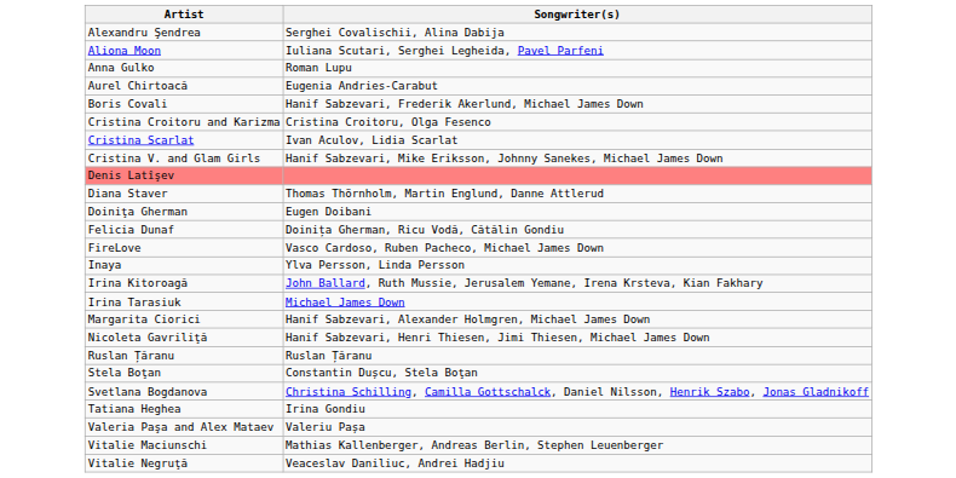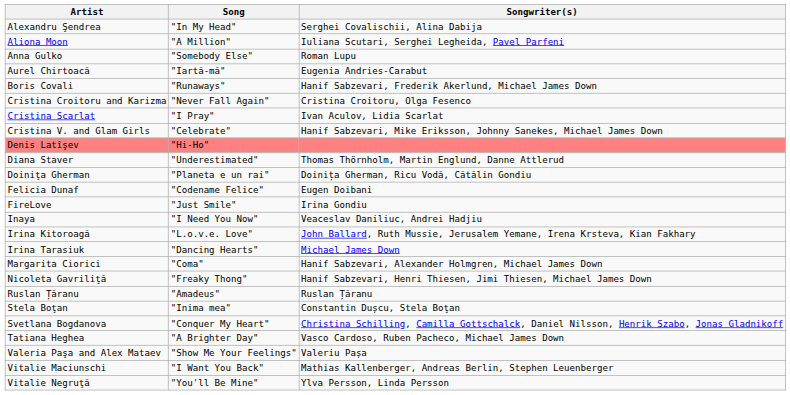+ column: Song | "In My Head" | "A Million" | "Somebody Else" | "Iartă-mă" | "Runaways" | "Never Fall Again" | "I Pray" | "Celebrate" | "Hi-Ho" | "Underestimated" | "Planeta e un rai" | "Codename Felice" | "Just Smile" | "I Need You Now" | "L.o.v.e. Love" | "Dancing Hearts" | "Coma" | "Freaky Thong" | "Amadeus" | "Inima mea" | "Conquer My Heart" | "A Brighter Day" | "Show Me Your Feelings" | "I Want You Back" | "You'll Be Mine"
Doiniţa Gherman | Songwriter(s): Eugen Doibani -> Doinița Gherman, Ricu Vodă, Cătălin Gondiu
Felicia Dunaf | Songwriter(s): Doinița Gherman, Ricu Vodă, Cătălin Gondiu -> Eugen Doibani
FireLove | Songwriter(s): Vasco Cardoso, Ruben Pacheco, Michael James Down -> Irina Gondiu
Inaya | Songwriter(s): Ylva Persson, Linda Persson -> Veaceslav Daniliuc, Andrei Hadjiu
Tatiana Heghea | Songwriter(s): Irina Gondiu -> Vasco Cardoso, Ruben Pacheco, Michael James Down
Vitalie Negruţă | Songwriter(s): Veaceslav Daniliuc, Andrei Hadjiu -> Ylva Persson, Linda Persson
